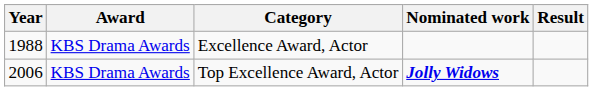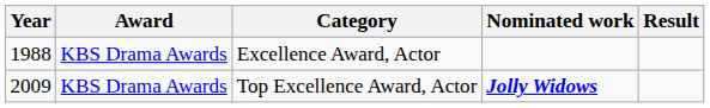Top Excellence Award, Actor | Year: 2006 -> 2009
